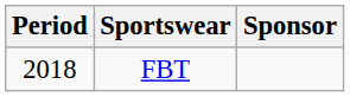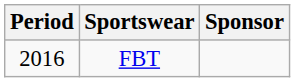FBT | Period: 2018 -> 2016
